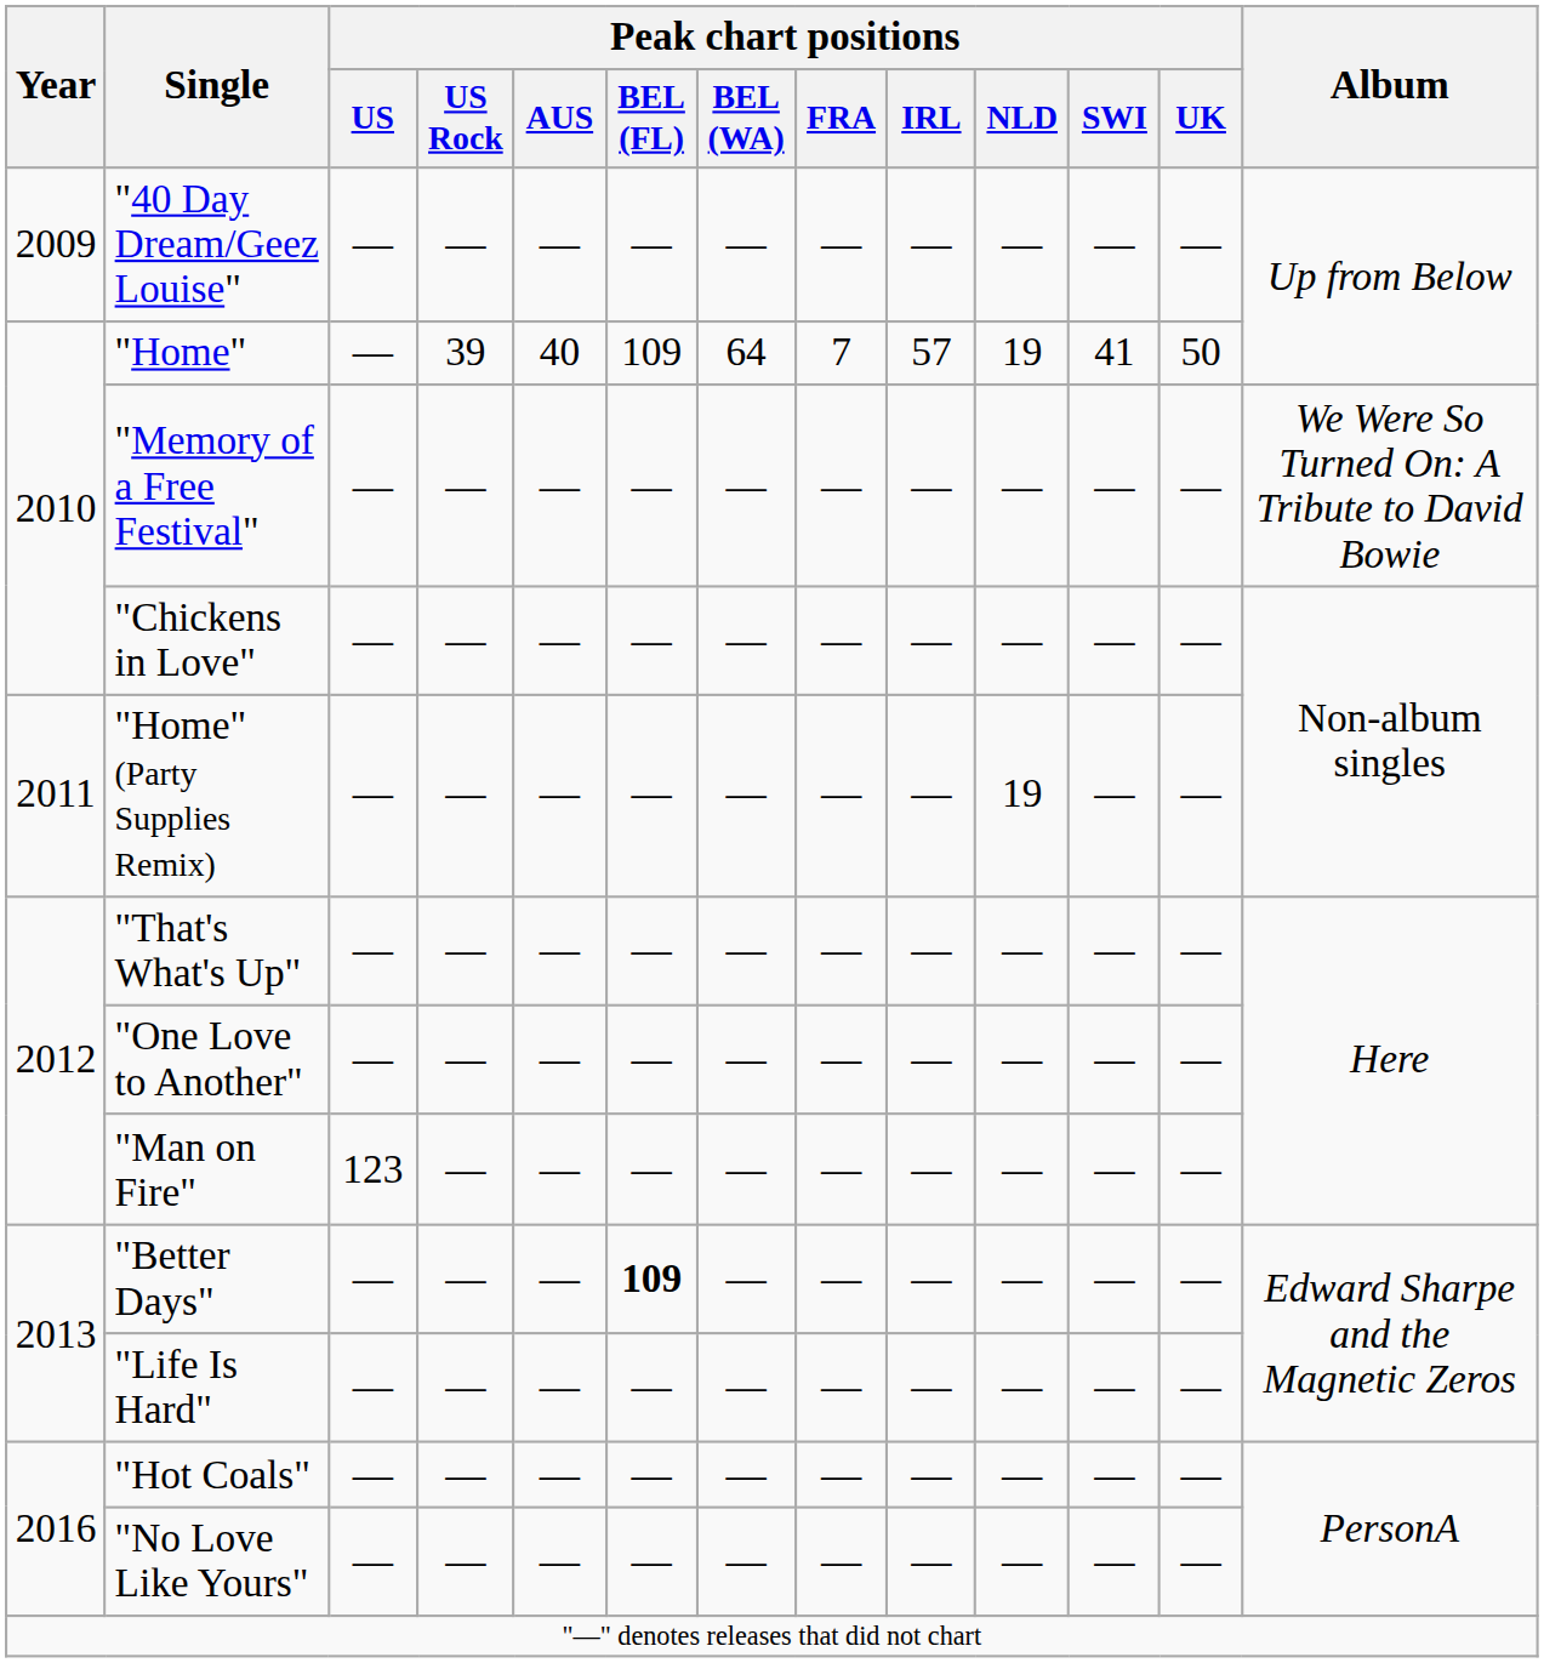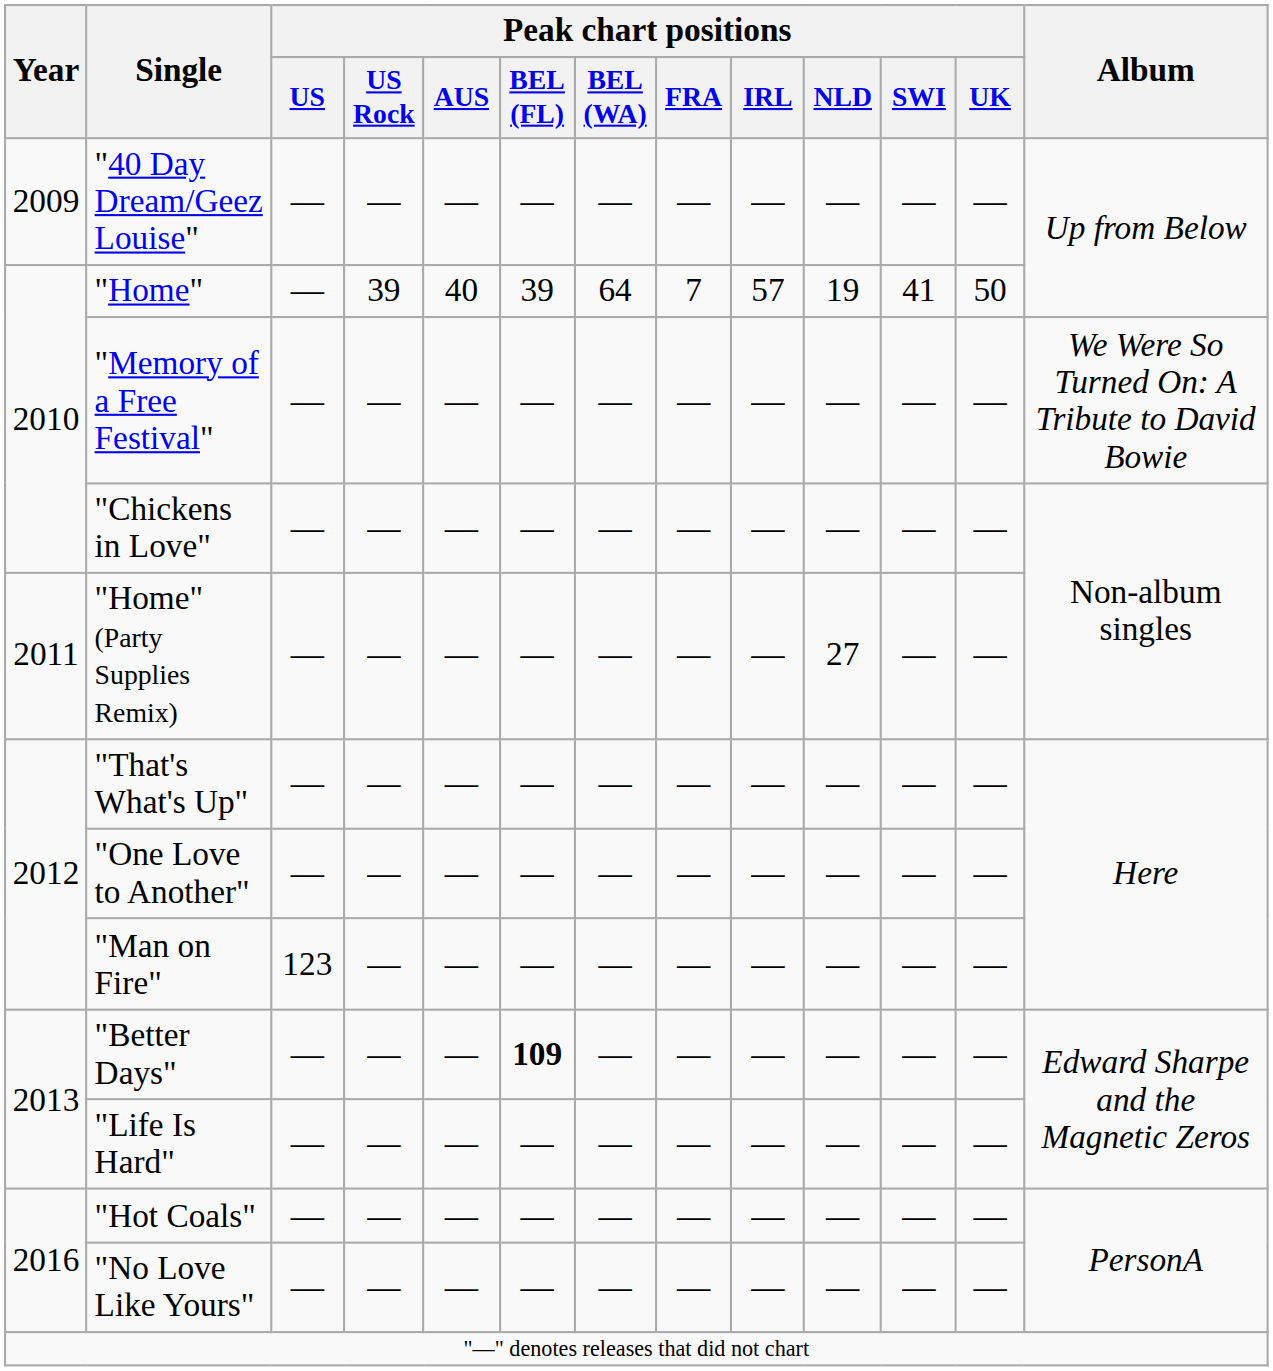"Home" | Peak chart positions / BEL (FL): 109 -> 39
"Home" (Party Supplies Remix) | Peak chart positions / NLD: 19 -> 27
